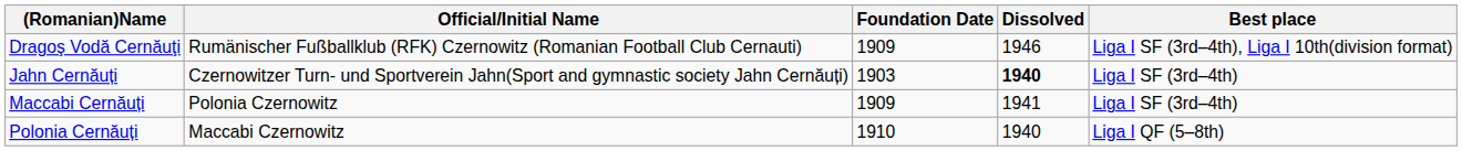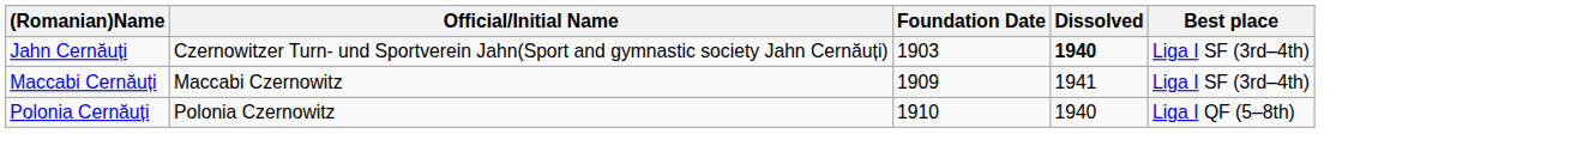- row: Dragoş Vodă Cernăuţi | Rumänischer Fußballklub (RFK) Czernowitz (Romanian Football Club Cernauti) | 1909 | 1946 | Liga I SF (3rd–4th), Liga I 10th(division format)
Maccabi Cernăuți | Official/Initial Name: Polonia Czernowitz -> Maccabi Czernowitz
Polonia Cernăuți | Official/Initial Name: Maccabi Czernowitz -> Polonia Czernowitz
